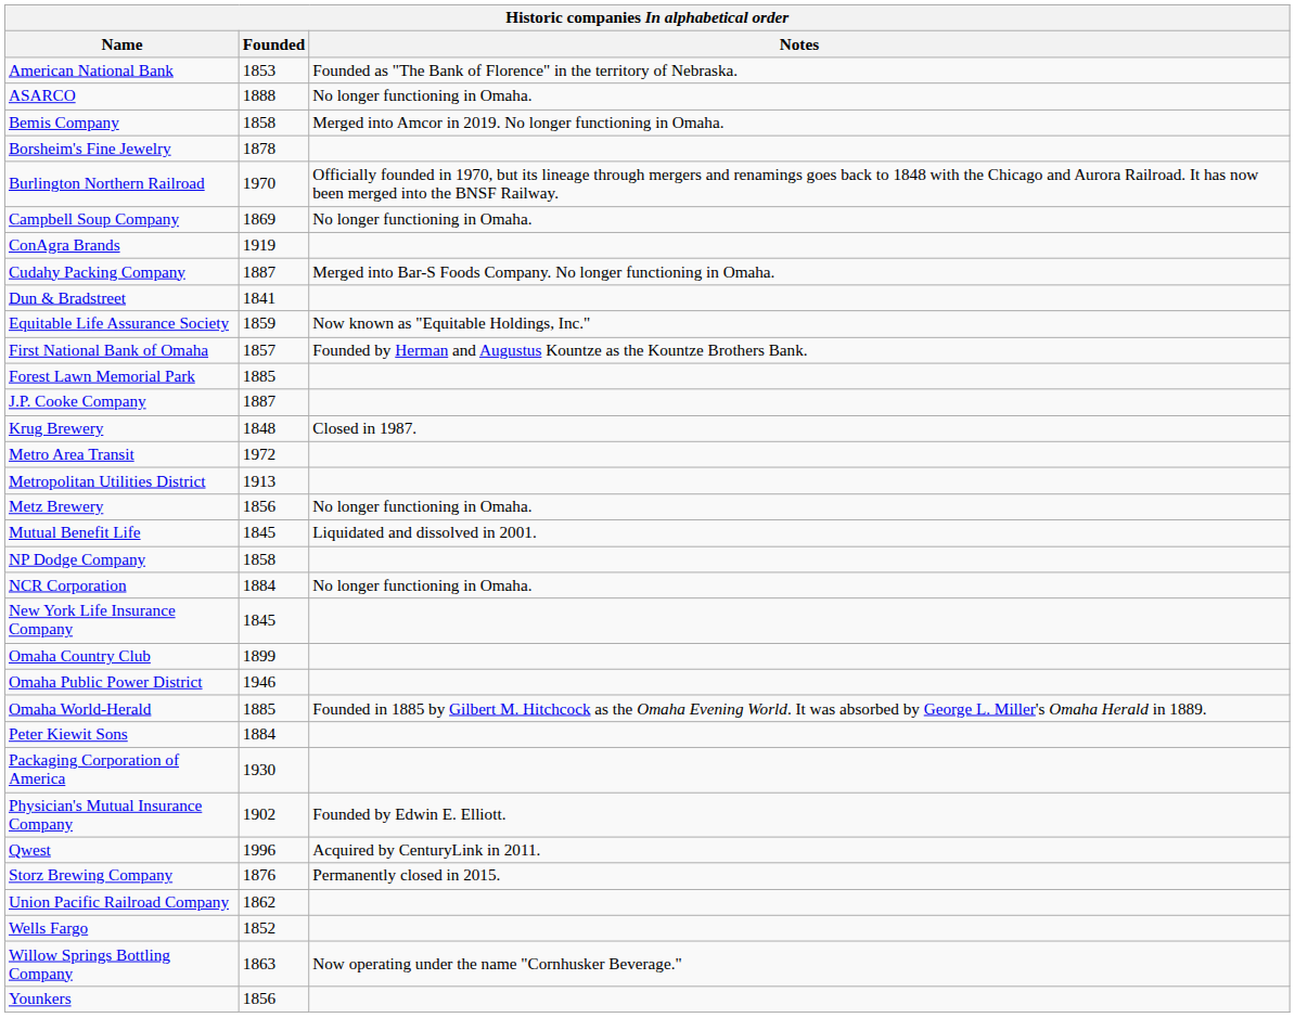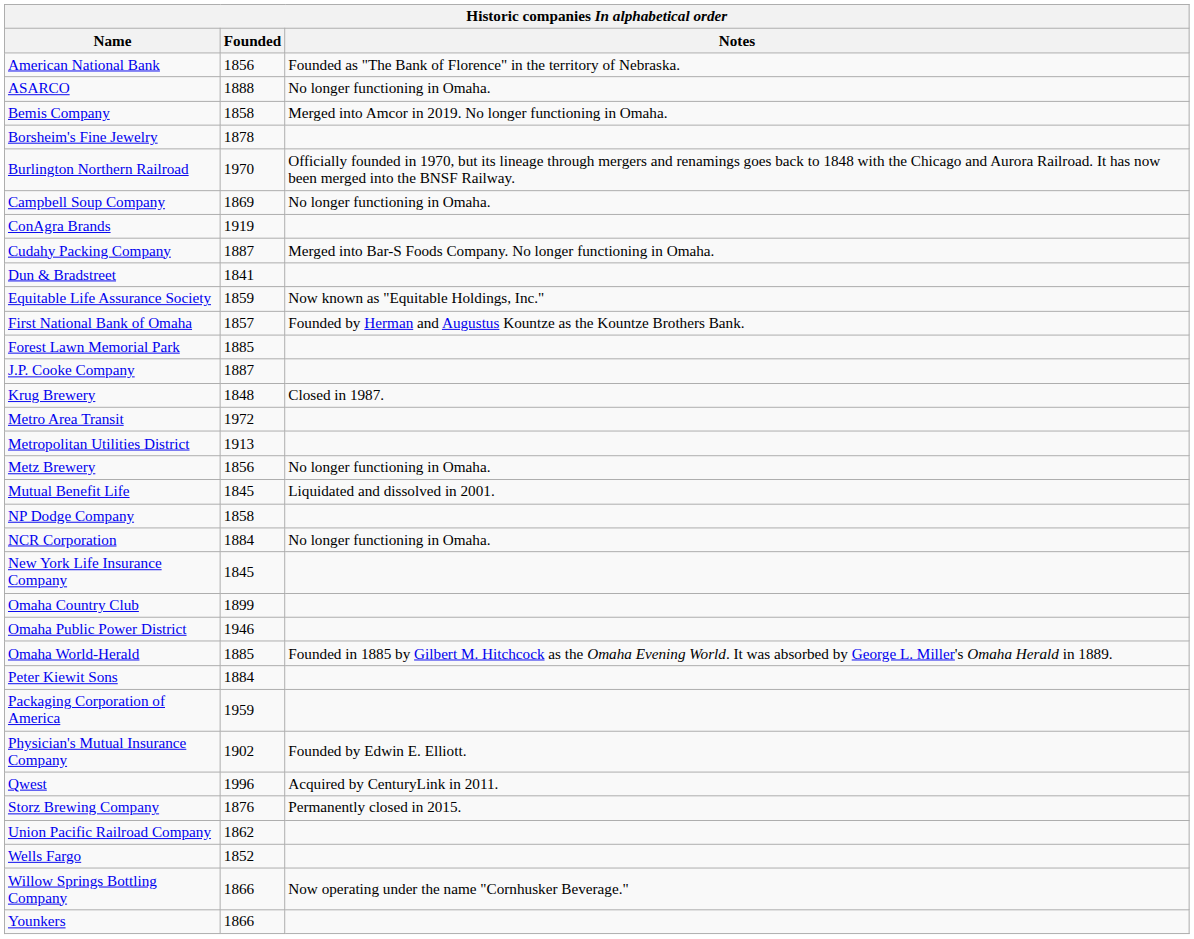American National Bank | Founded: 1853 -> 1856
Packaging Corporation of America | Founded: 1930 -> 1959
Willow Springs Bottling Company | Founded: 1863 -> 1866
Younkers | Founded: 1856 -> 1866
